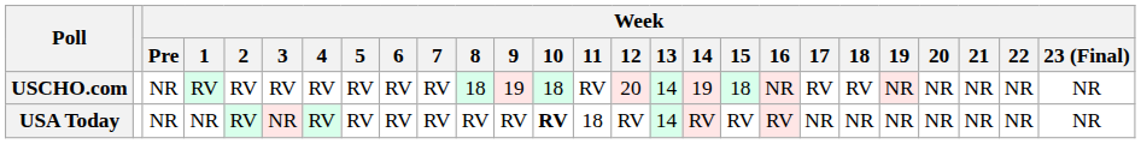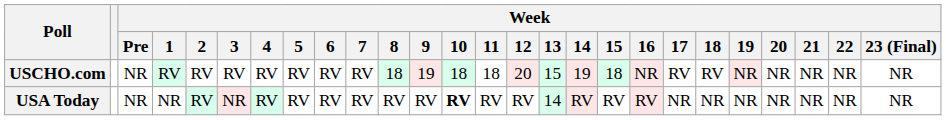USCHO.com | Week / 11: RV -> 18
USCHO.com | Week / 13: 14 -> 15
USA Today | Week / 11: 18 -> RV
